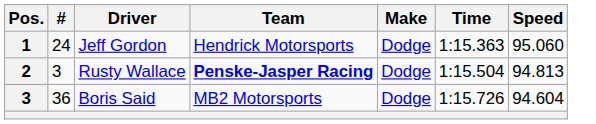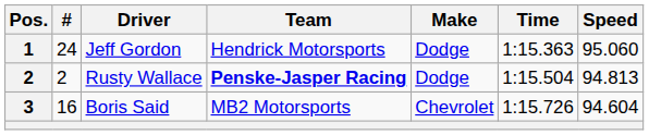Rusty Wallace | #: 3 -> 2
Boris Said | #: 36 -> 16
Boris Said | Make: Dodge -> Chevrolet
